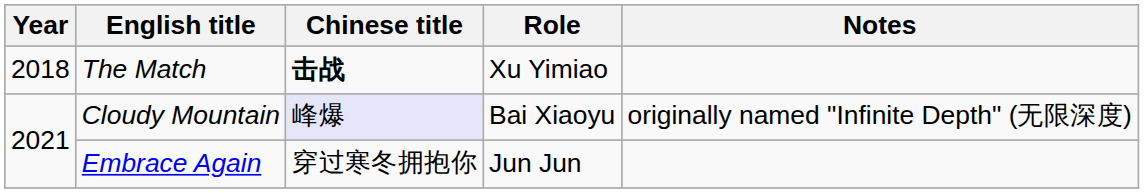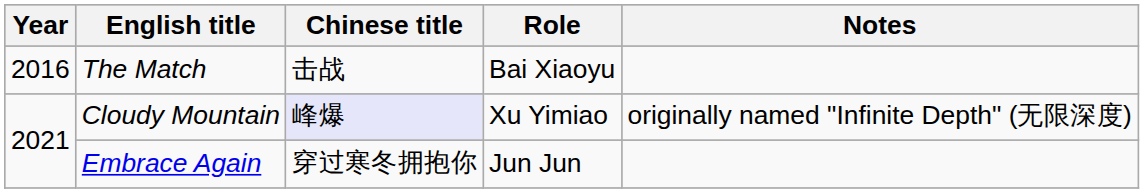The Match | Year: 2018 -> 2016
The Match | Chinese title: bold -> normal
The Match | Role: Xu Yimiao -> Bai Xiaoyu
Cloudy Mountain | Role: Bai Xiaoyu -> Xu Yimiao
